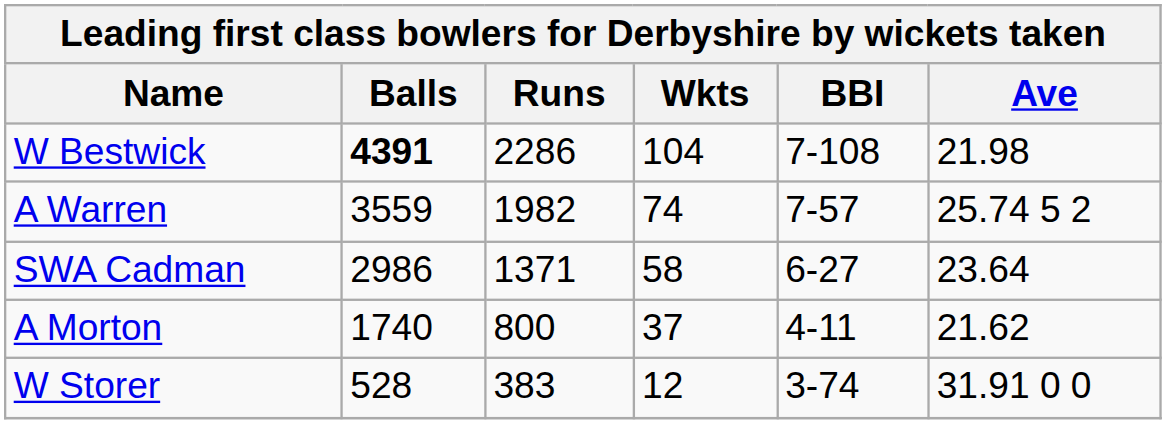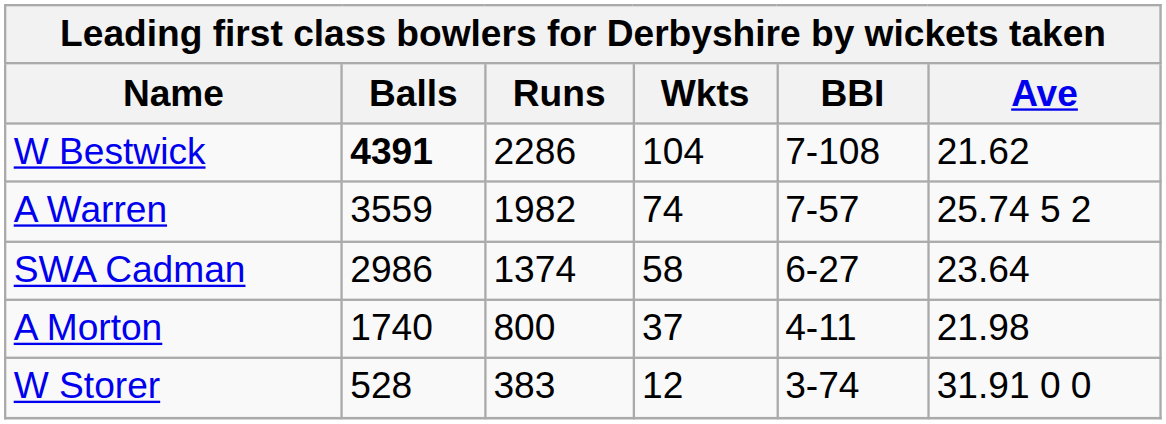W Bestwick | Ave: 21.98 -> 21.62
SWA Cadman | Runs: 1371 -> 1374
A Morton | Ave: 21.62 -> 21.98
